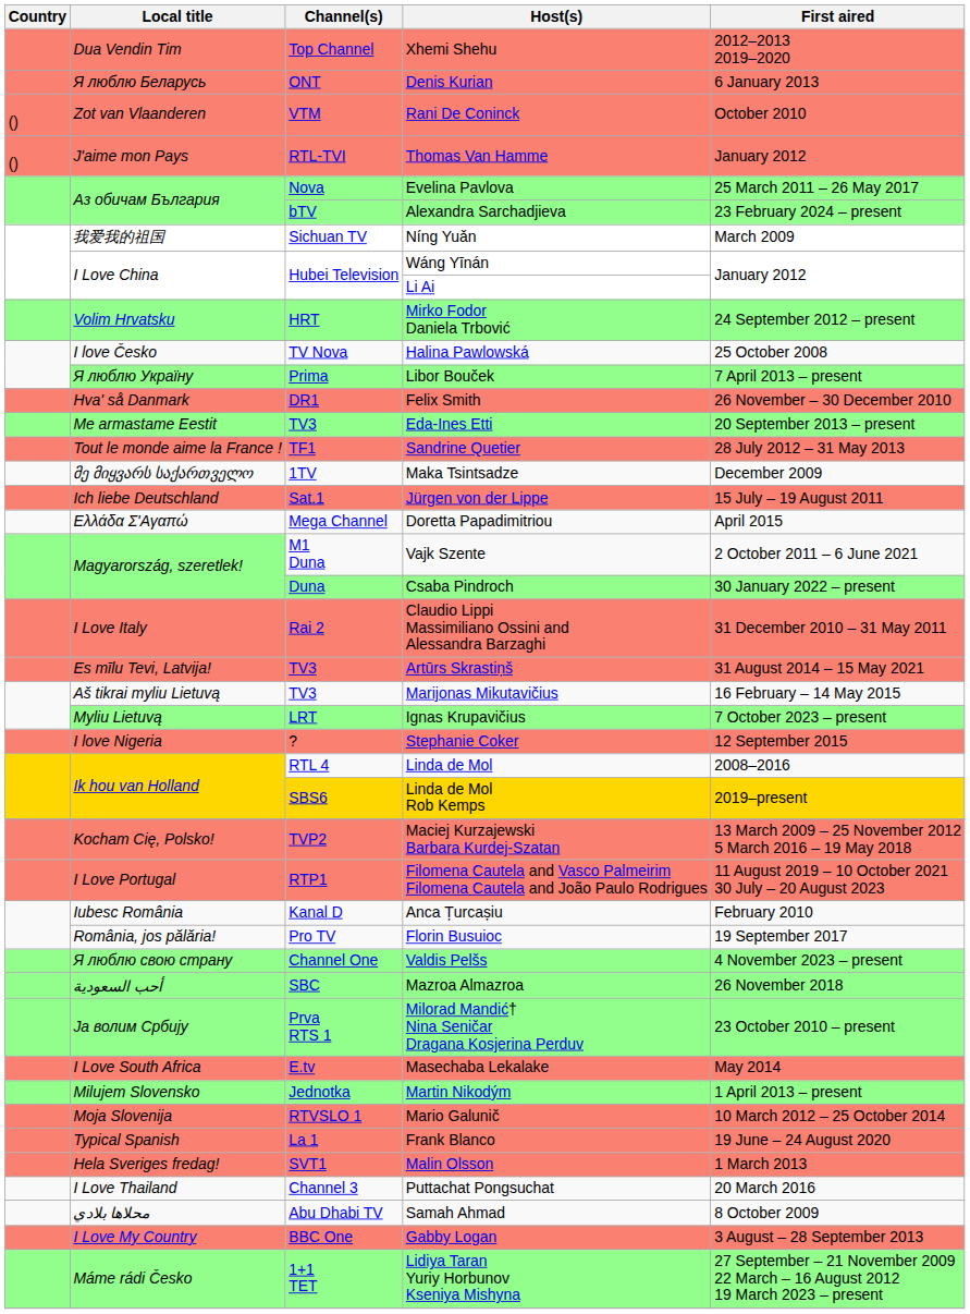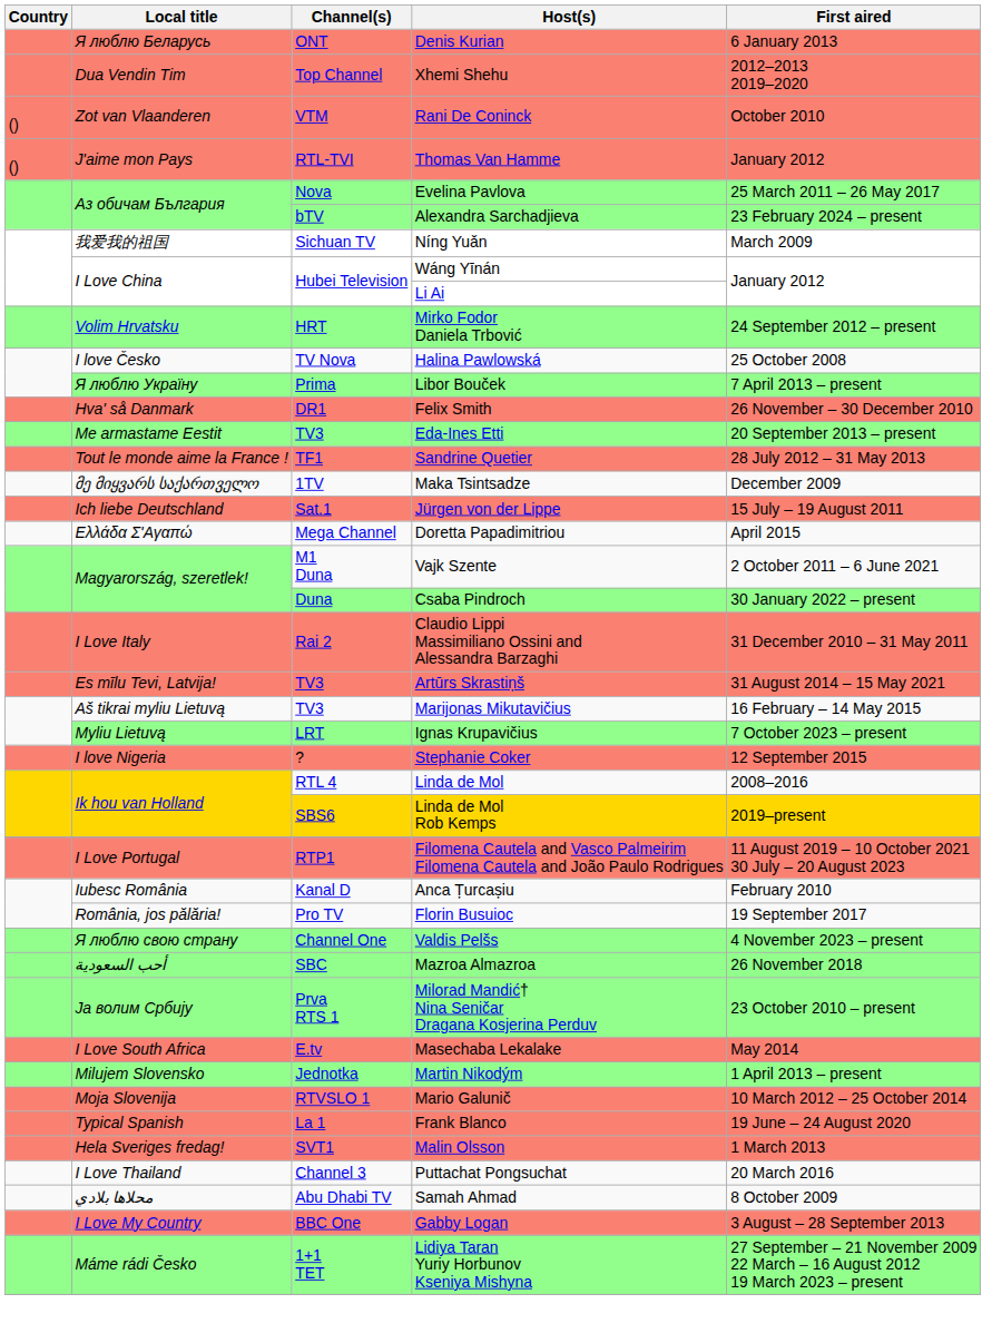rows swapped: Xhemi Shehu <-> Denis Kurian
- row: Kocham Cię, Polsko! | TVP2 | Maciej Kurzajewski Barbara Kurdej-Szatan | 13 March 2009 – 25 November 2012 5 March 2016 – 19 May 2018
